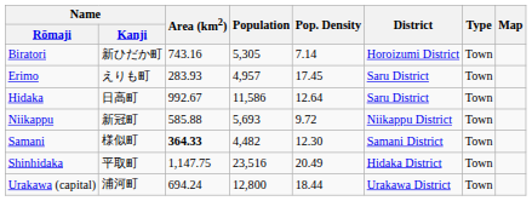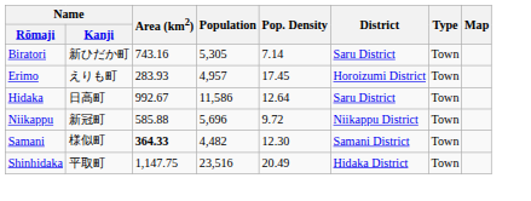Biratori | District: Horoizumi District -> Saru District
Erimo | District: Saru District -> Horoizumi District
Niikappu | Population: 5,693 -> 5,696
- row: Urakawa (capital) | 浦河町 | 694.24 | 12,800 | 18.44 | Urakawa District | Town
